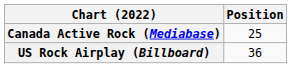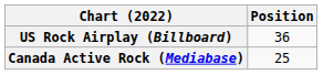rows swapped: Canada Active Rock (Mediabase) <-> US Rock Airplay (Billboard)
